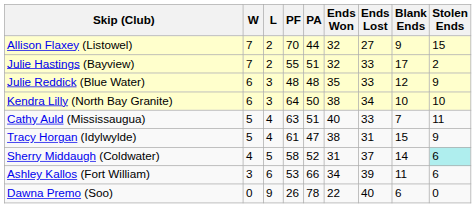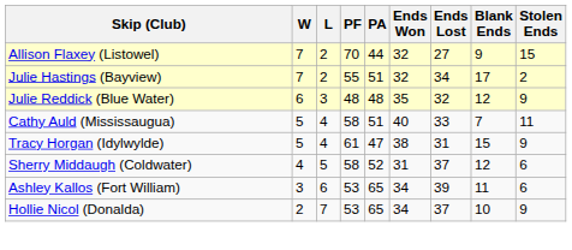Julie Hastings (Bayview) | Ends Lost: 33 -> 34
Julie Reddick (Blue Water) | Ends Lost: 33 -> 32
- row: Kendra Lilly (North Bay Granite) | 6 | 3 | 64 | 50 | 38 | 34 | 10 | 10
Cathy Auld (Mississaugua) | PF: 63 -> 58
Sherry Middaugh (Coldwater) | Blank Ends: 14 -> 12
Sherry Middaugh (Coldwater) | Stolen Ends: paleturquoise background -> no background
Ashley Kallos (Fort William) | PA: 66 -> 65
+ row: Hollie Nicol (Donalda) | 2 | 7 | 53 | 65 | 34 | 37 | 10 | 9
- row: Dawna Premo (Soo) | 0 | 9 | 26 | 78 | 22 | 40 | 6 | 0
